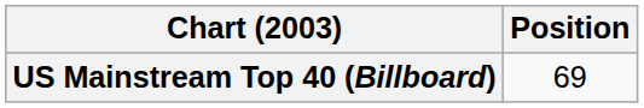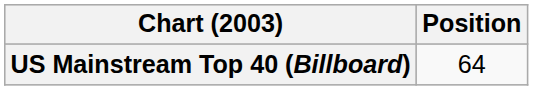US Mainstream Top 40 (Billboard) | Position: 69 -> 64
